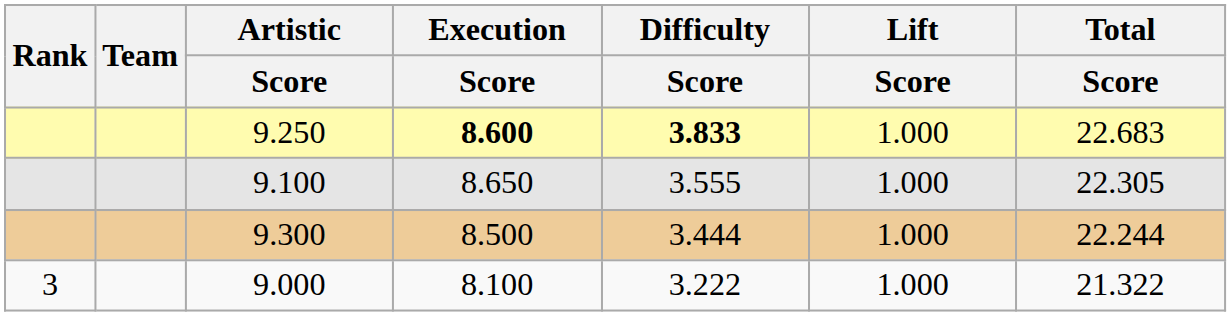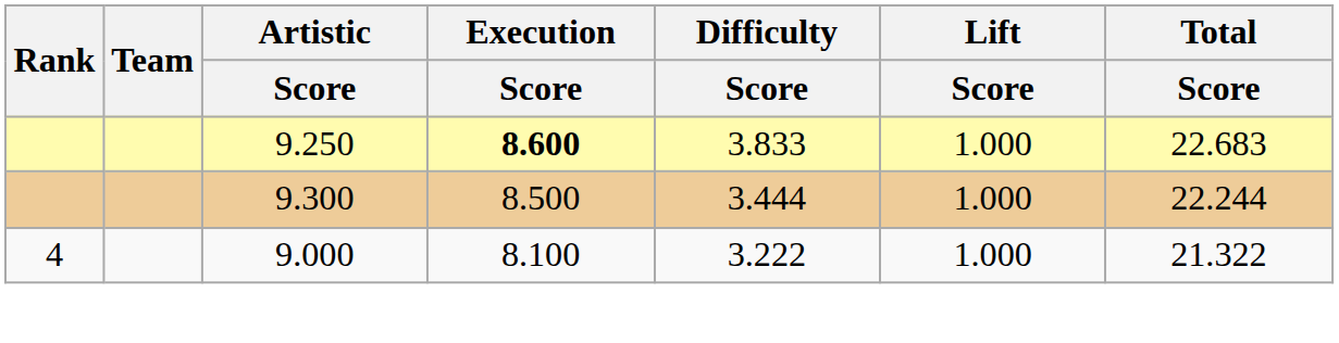9.250 | Difficulty / Score: bold -> normal
- row: 9.100 | 8.650 | 3.555 | 1.000 | 22.305
9.000 | Rank: 3 -> 4
